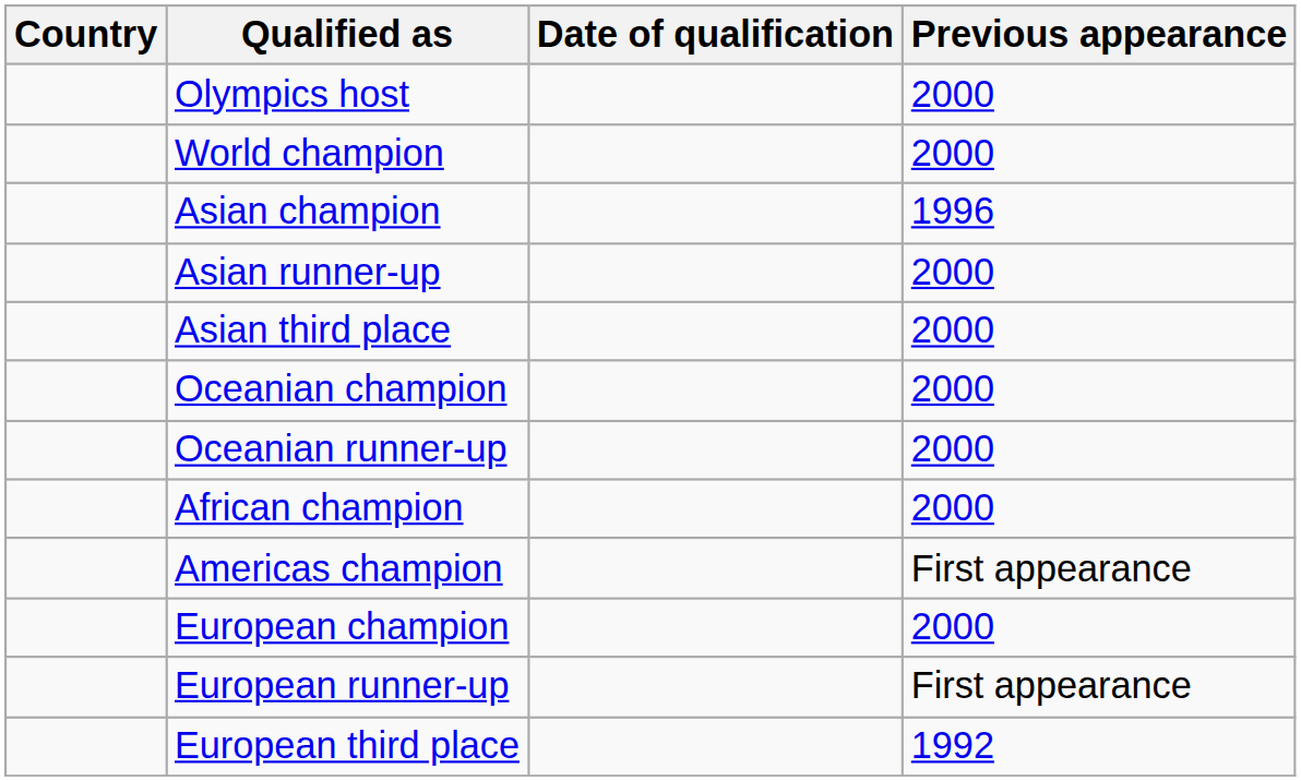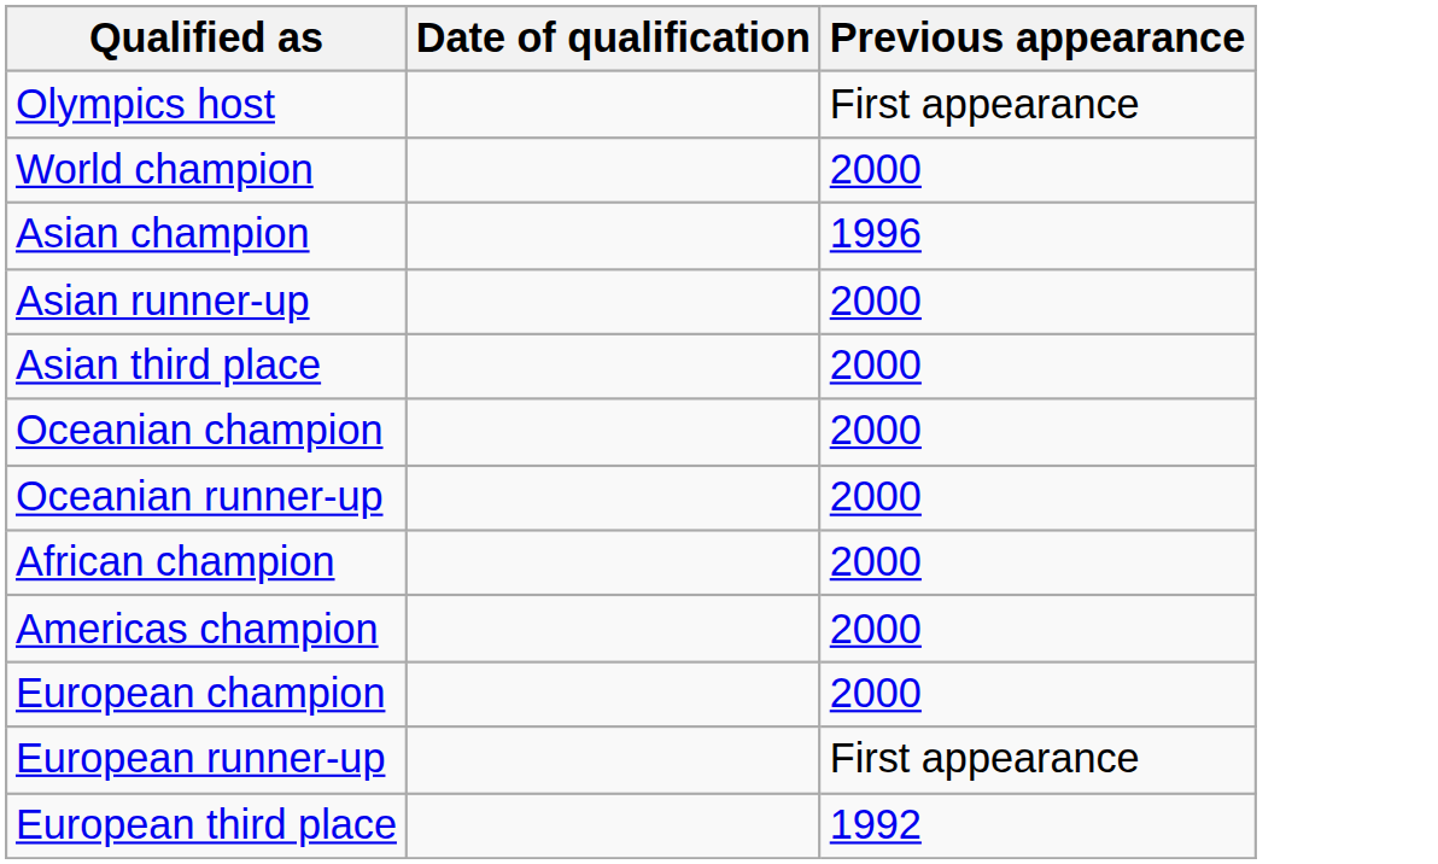- column: Country
Olympics host | Previous appearance: 2000 -> First appearance
Americas champion | Previous appearance: First appearance -> 2000
